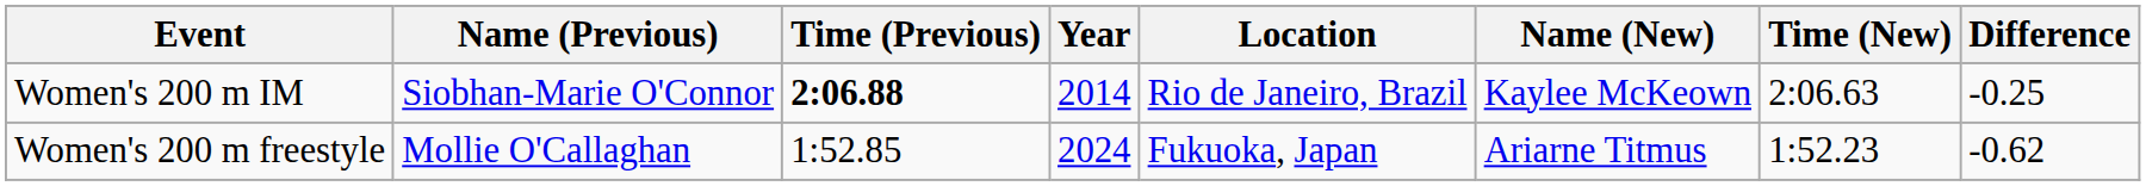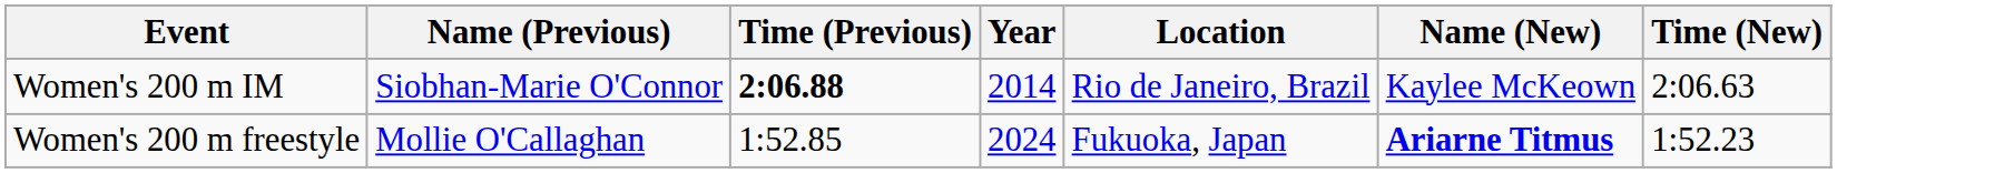- column: Difference | -0.25 | -0.62
Women's 200 m freestyle | Name (New): normal -> bold
